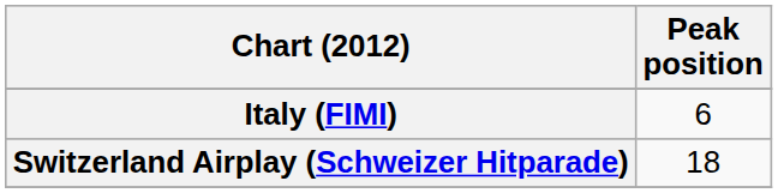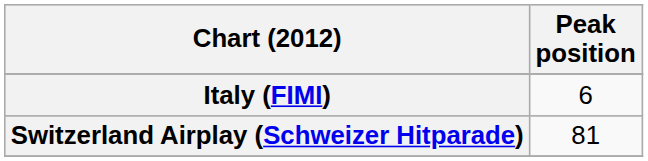Switzerland Airplay (Schweizer Hitparade) | Peak position: 18 -> 81
